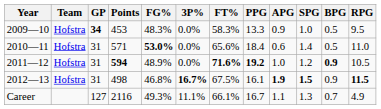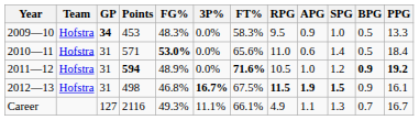columns swapped: RPG <-> PPG
